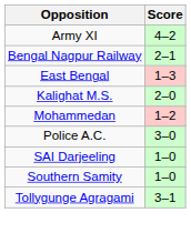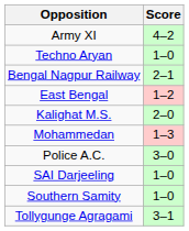+ row: Techno Aryan | 1–0
East Bengal | Score: 1–3 -> 1–2
Mohammedan | Score: 1–2 -> 1–3
